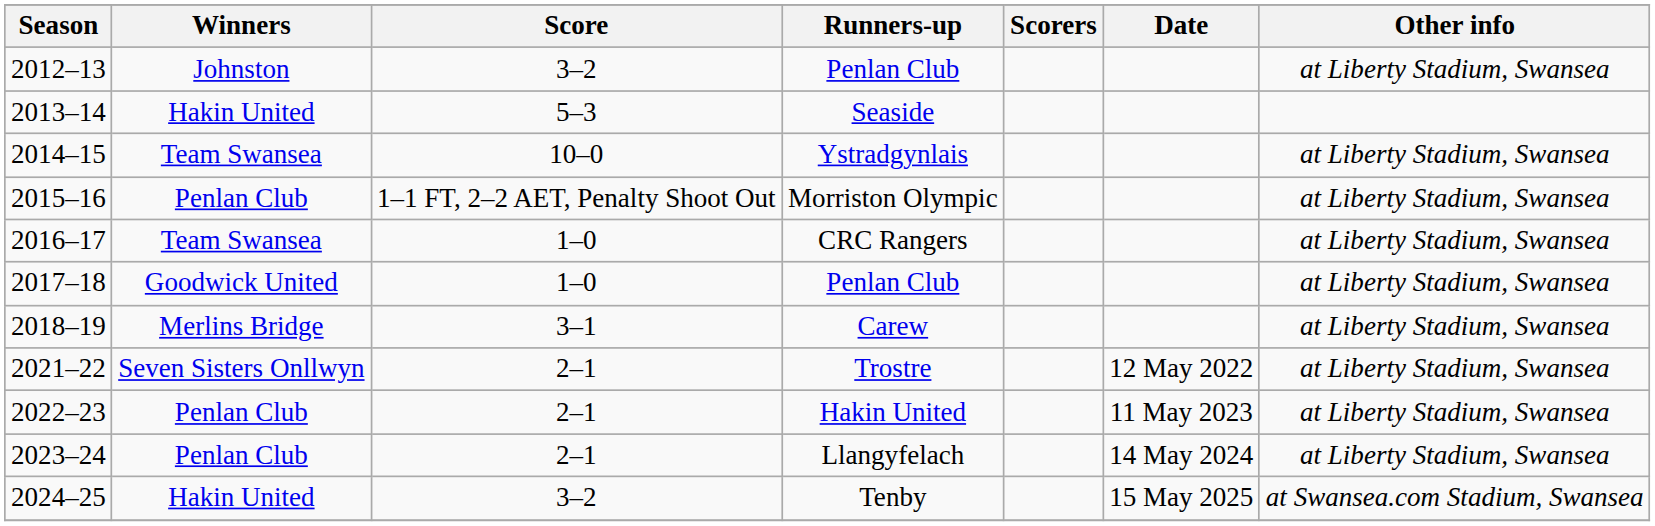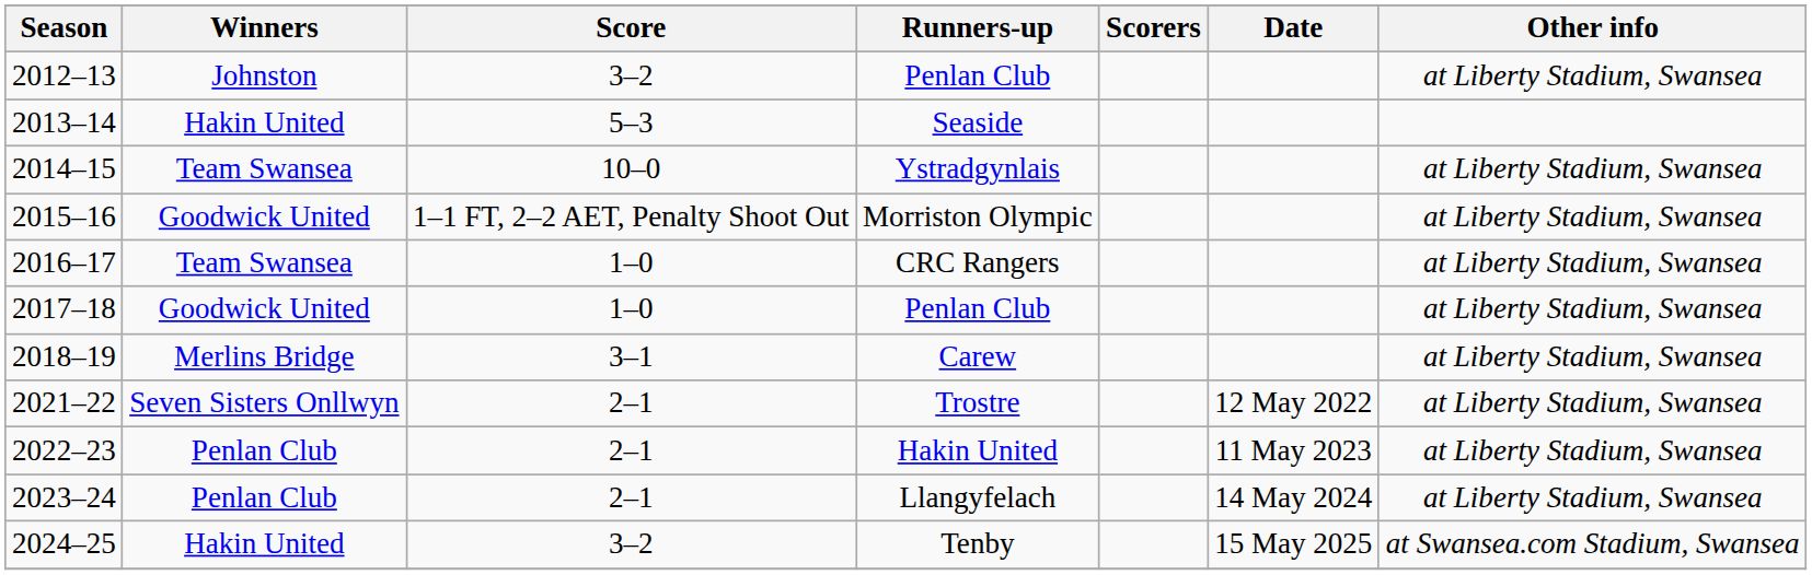Morriston Olympic | Winners: Penlan Club -> Goodwick United
